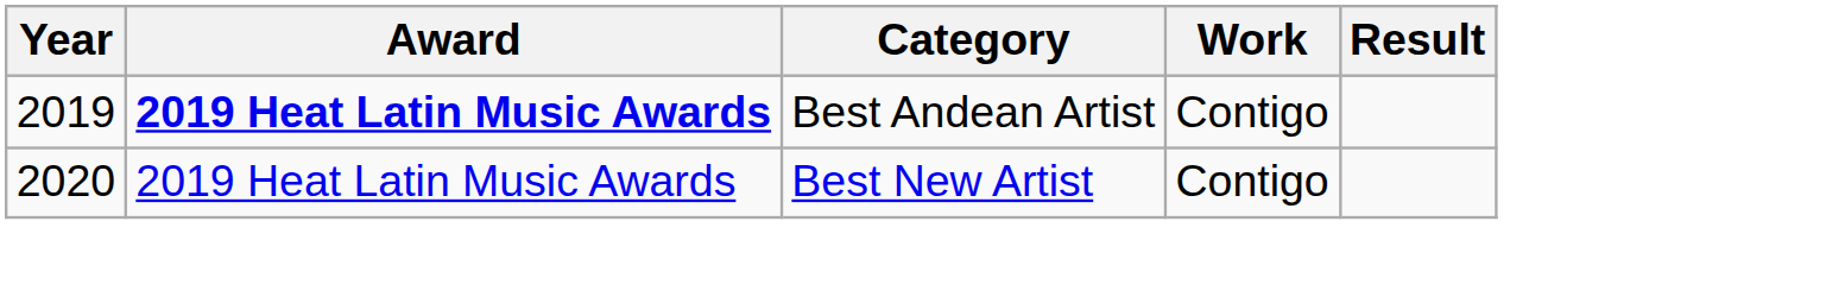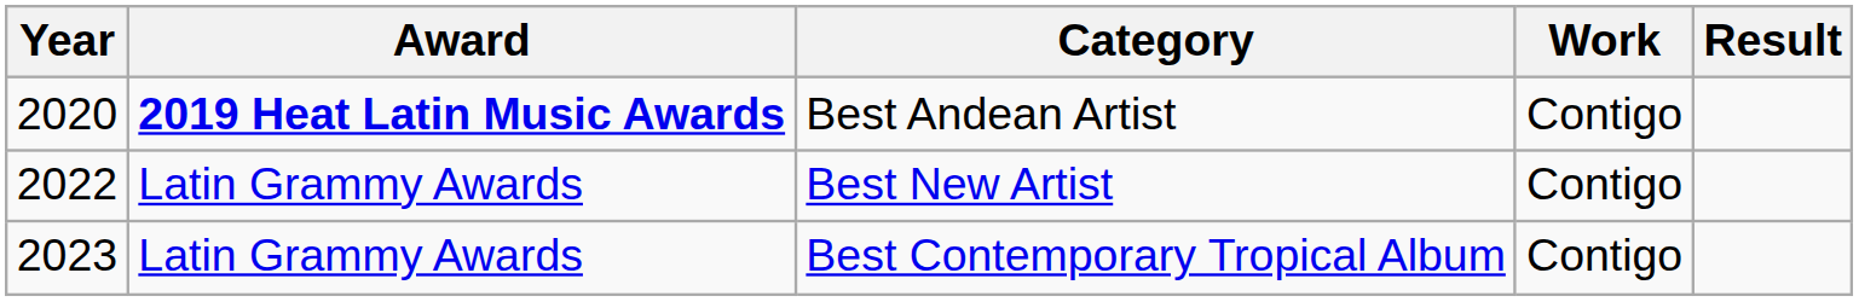Best Andean Artist | Year: 2019 -> 2020
Best New Artist | Year: 2020 -> 2022
Best New Artist | Award: 2019 Heat Latin Music Awards -> Latin Grammy Awards
+ row: 2023 | Latin Grammy Awards | Best Contemporary Tropical Album | Contigo
